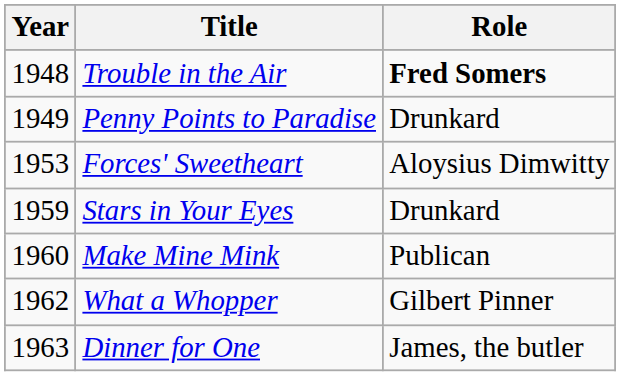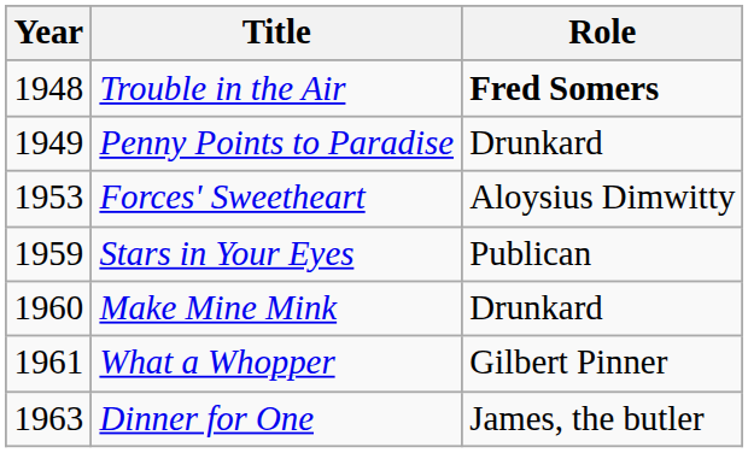Stars in Your Eyes | Role: Drunkard -> Publican
Make Mine Mink | Role: Publican -> Drunkard
What a Whopper | Year: 1962 -> 1961
